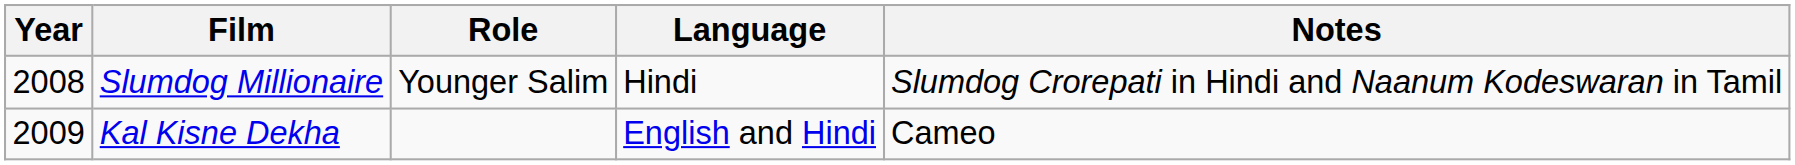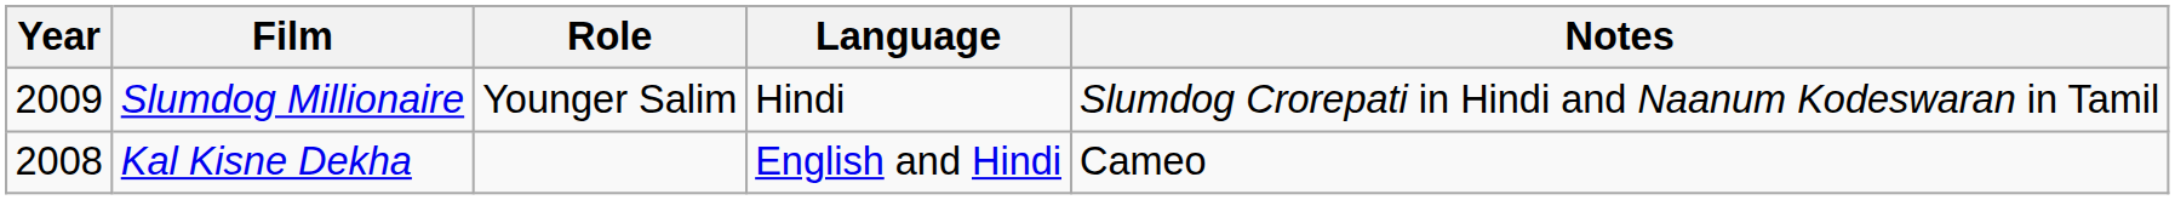Slumdog Millionaire | Year: 2008 -> 2009
Kal Kisne Dekha | Year: 2009 -> 2008
